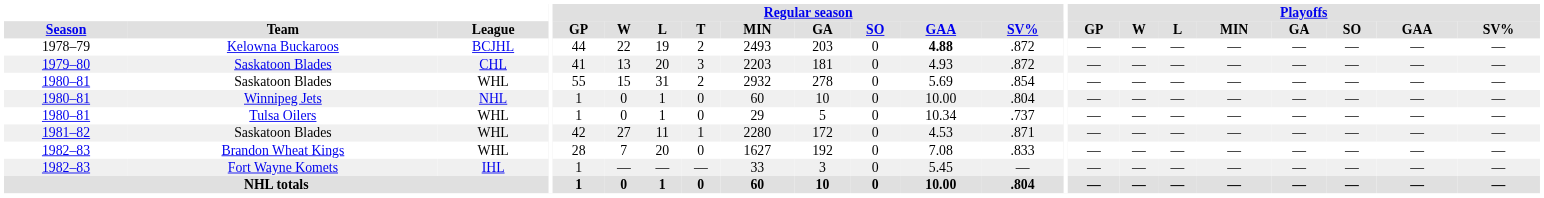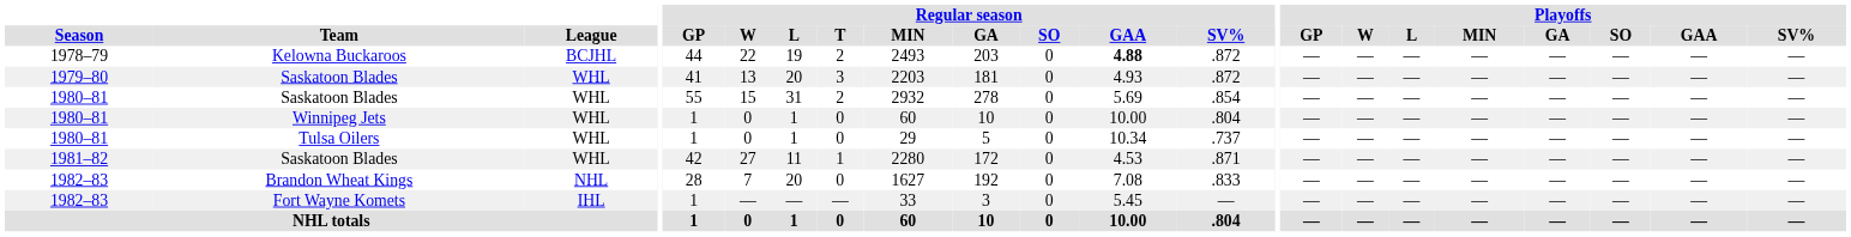1979–80 / Saskatoon Blades | League: CHL -> WHL
Winnipeg Jets | League: NHL -> WHL
Brandon Wheat Kings | League: WHL -> NHL
